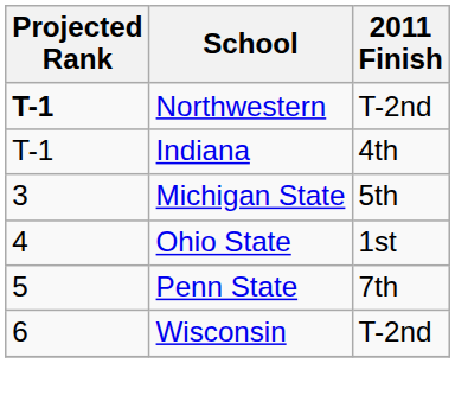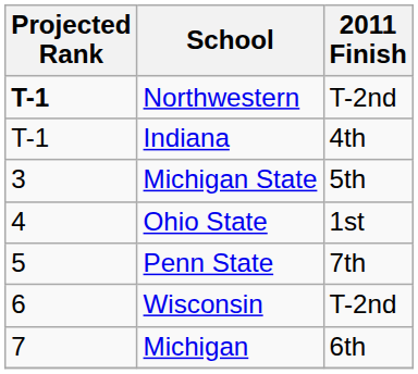+ row: 7 | Michigan | 6th
